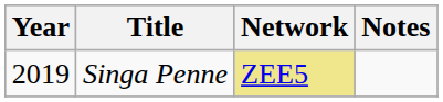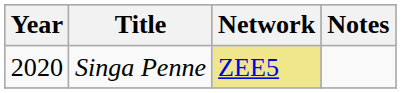Singa Penne | Year: 2019 -> 2020
